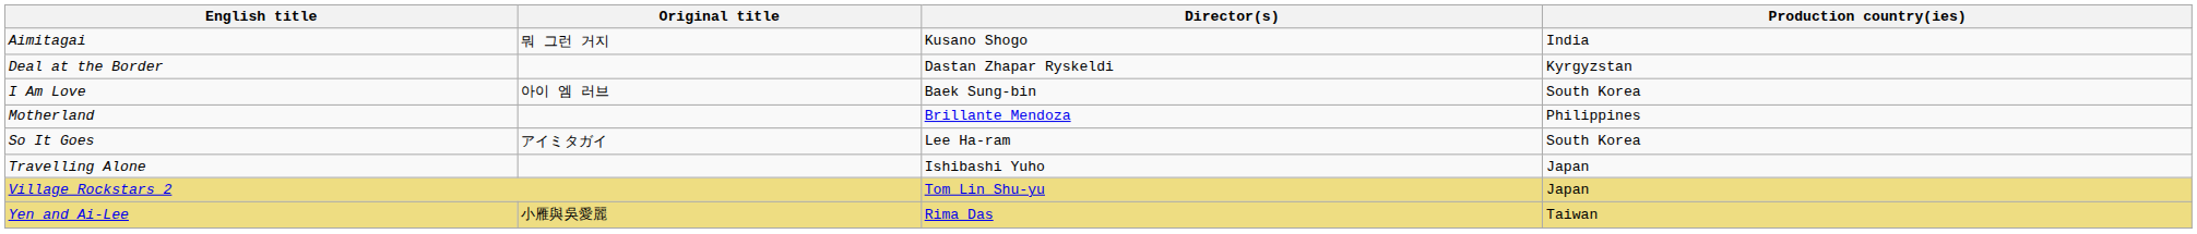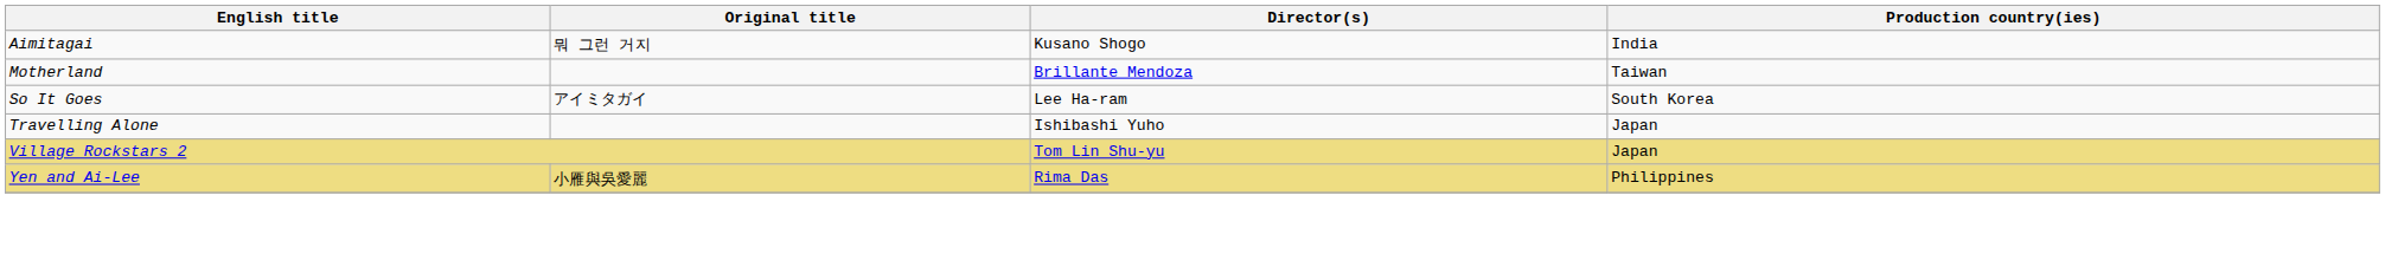- row: Deal at the Border | Dastan Zhapar Ryskeldi | Kyrgyzstan
- row: I Am Love | 아이 엠 러브 | Baek Sung-bin | South Korea
Motherland | Production country(ies): Philippines -> Taiwan
Yen and Ai-Lee | Production country(ies): Taiwan -> Philippines
